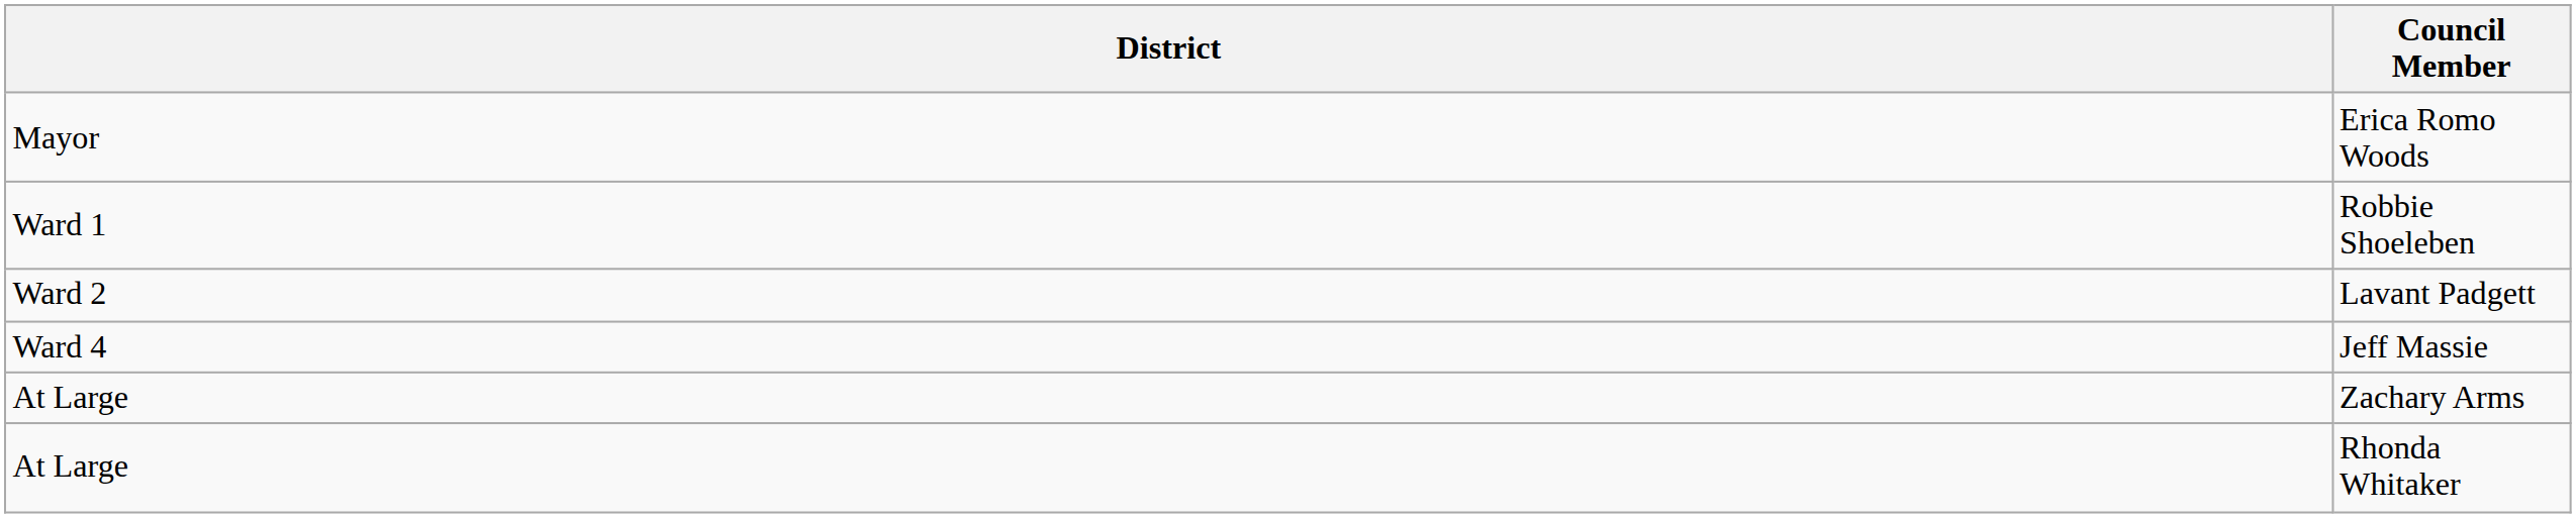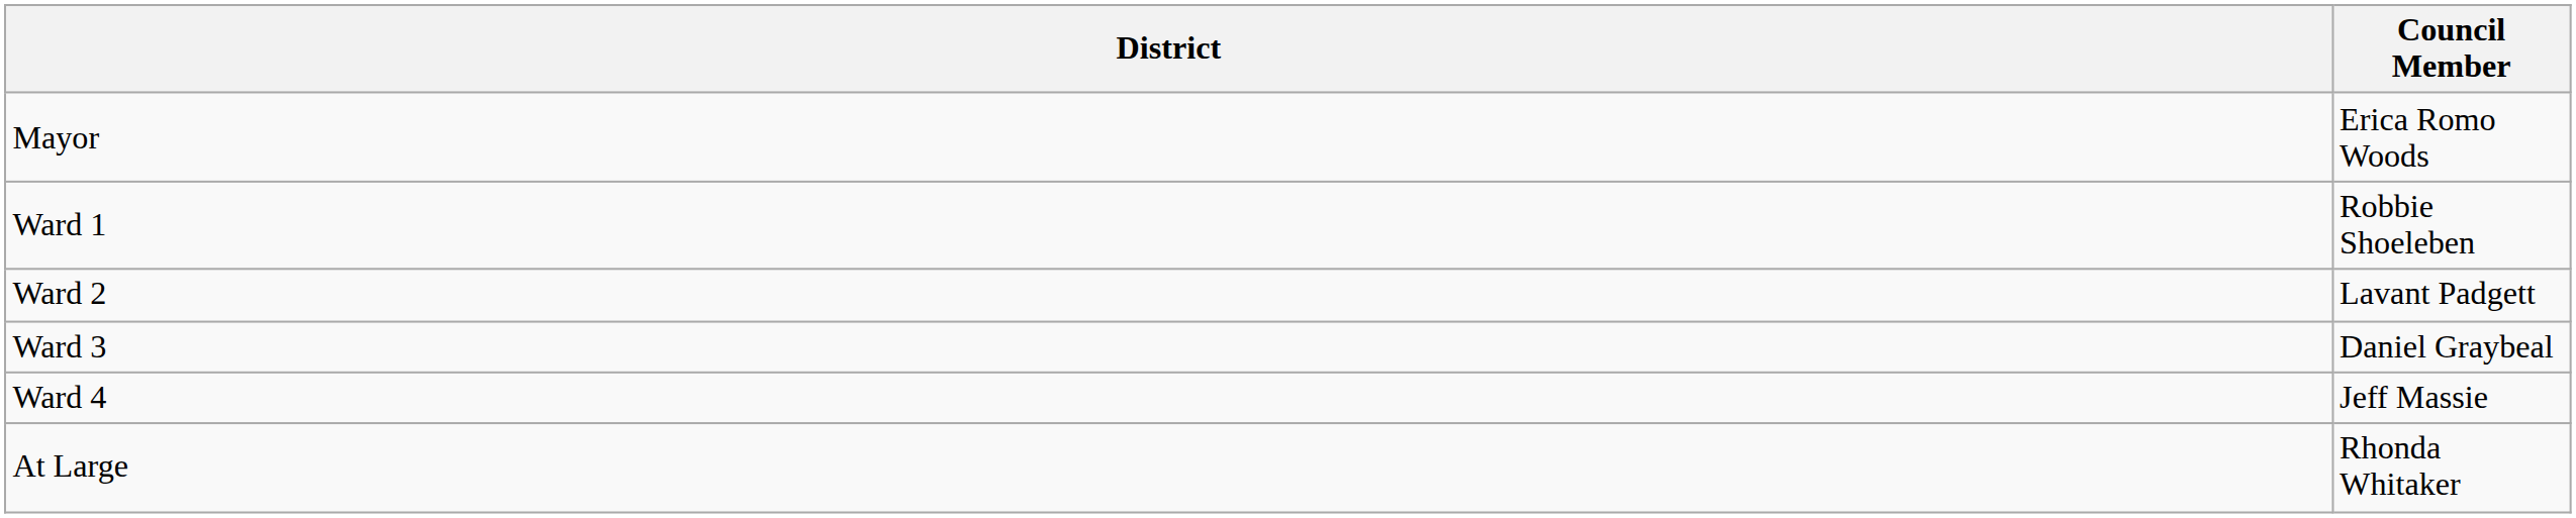+ row: Ward 3 | Daniel Graybeal
- row: At Large | Zachary Arms
